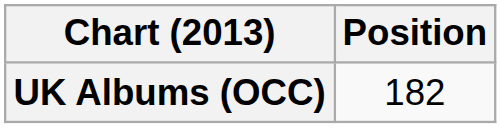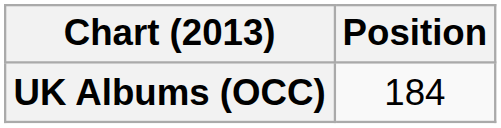UK Albums (OCC) | Position: 182 -> 184
